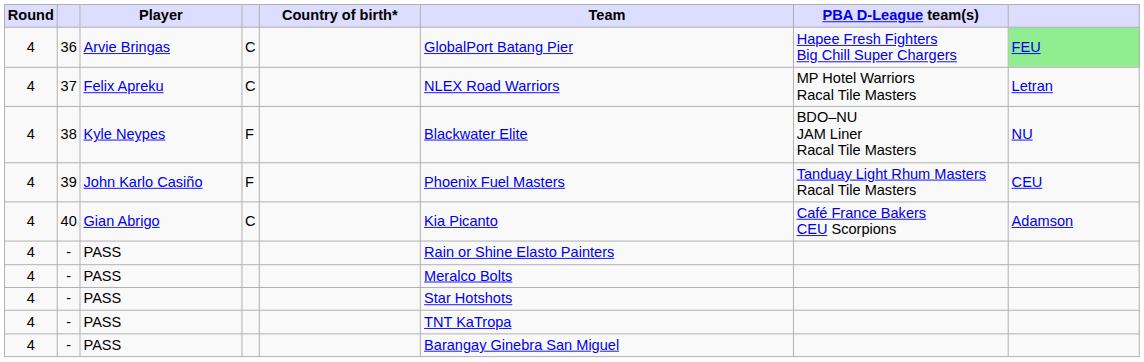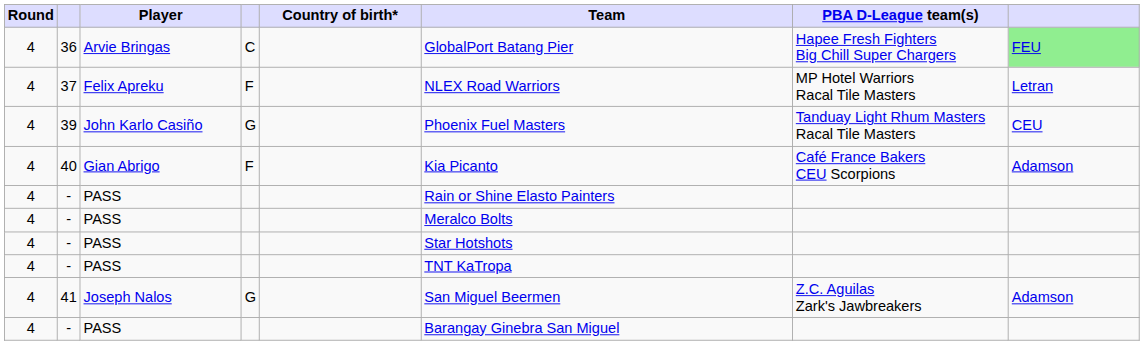37 | column 4: C -> F
- row: 4 | 38 | Kyle Neypes | F | Blackwater Elite | BDO–NU JAM Liner Racal Tile Masters | NU
39 | column 4: F -> G
40 | column 4: C -> F
+ row: 4 | 41 | Joseph Nalos | G | San Miguel Beermen | Z.C. Aguilas Zark's Jawbreakers | Adamson
